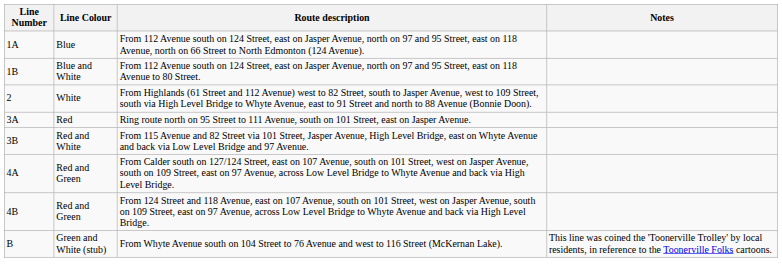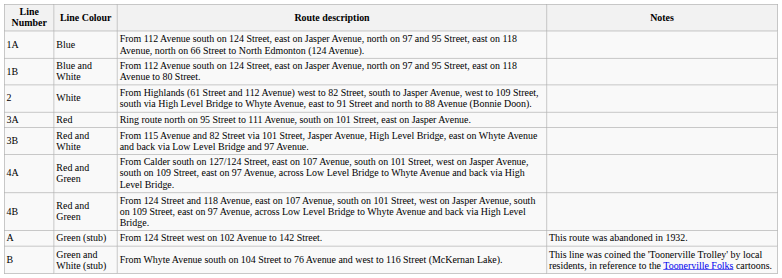+ row: A | Green (stub) | From 124 Street west on 102 Avenue to 142 Street. | This route was abandoned in 1932.
